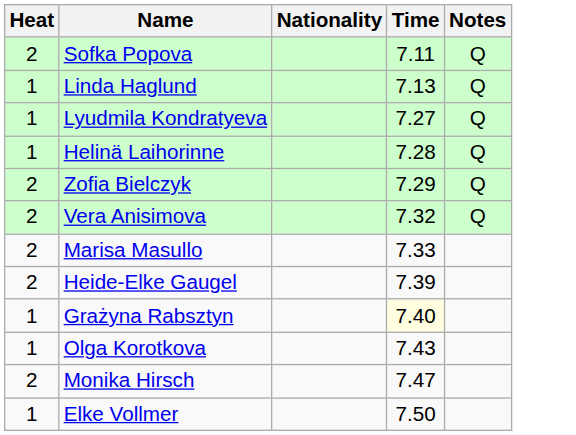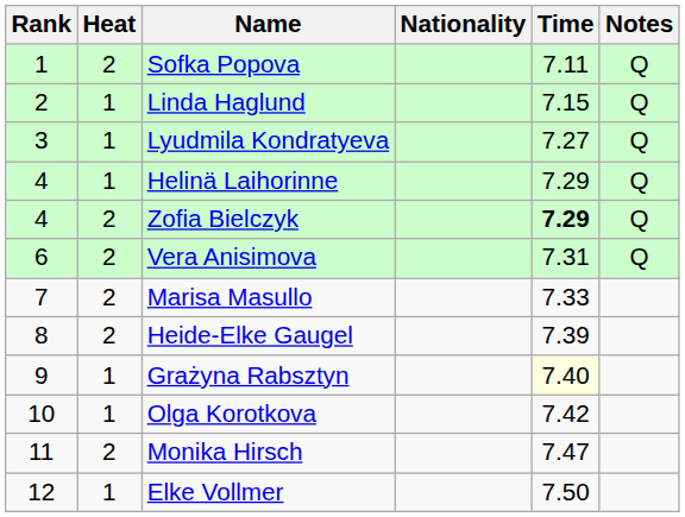+ column: Rank | 1 | 2 | 3 | 4 | 4 | 6 | 7 | 8 | 9 | 10 | 11 | 12
Linda Haglund | Time: 7.13 -> 7.15
Helinä Laihorinne | Time: 7.28 -> 7.29
Zofia Bielczyk | Time: normal -> bold
Vera Anisimova | Time: 7.32 -> 7.31
Olga Korotkova | Time: 7.43 -> 7.42
